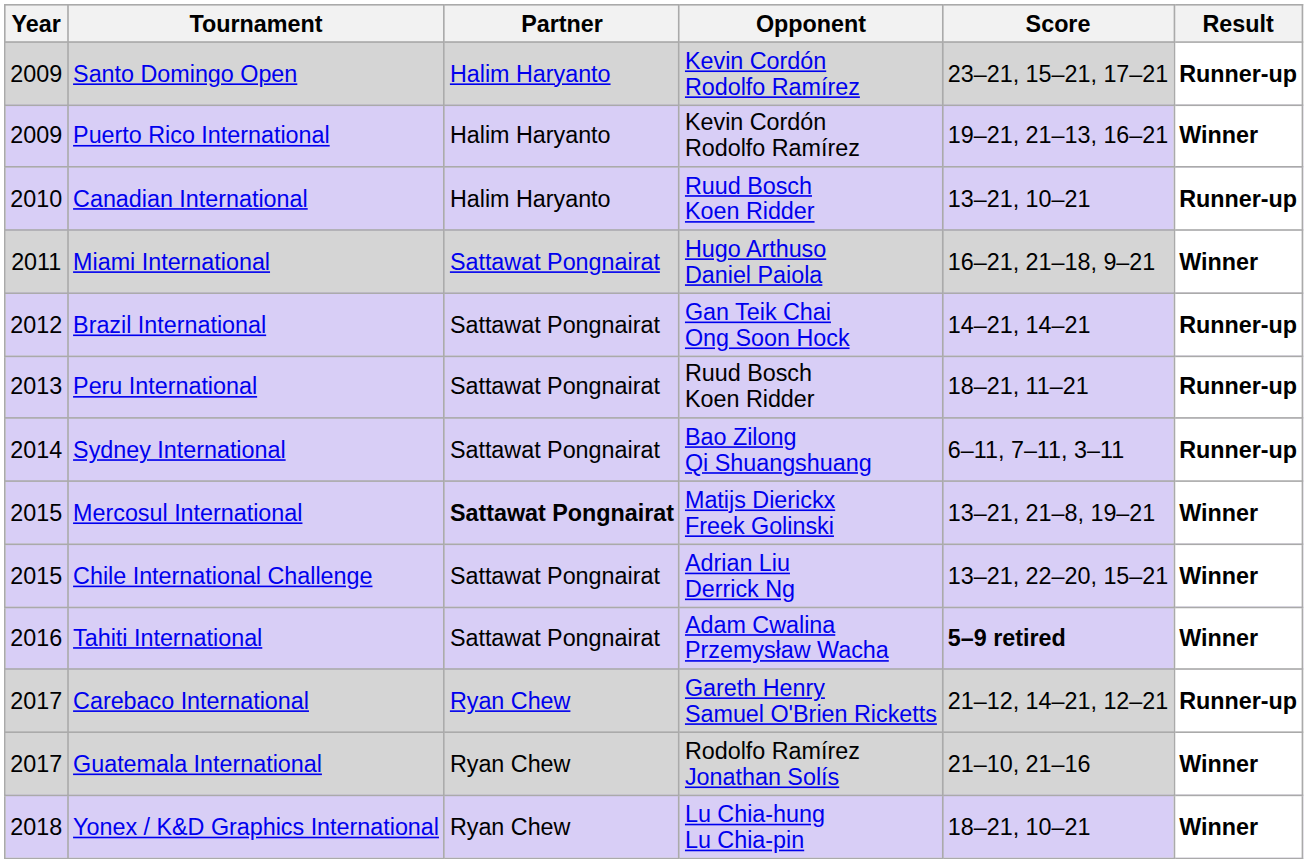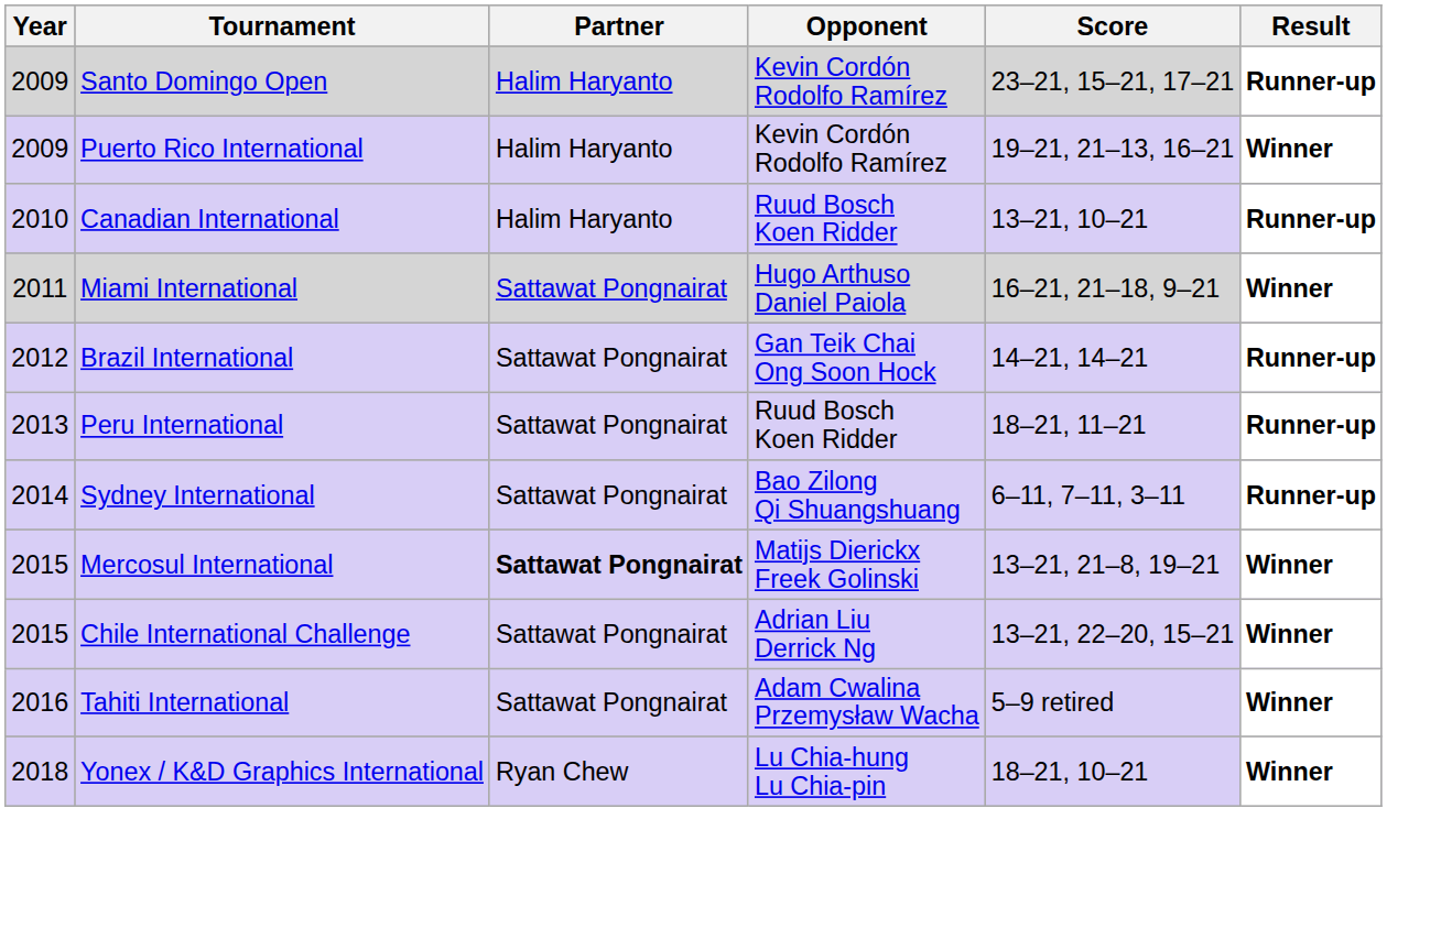Tahiti International | Score: bold -> normal
- row: 2017 | Carebaco International | Ryan Chew | Gareth Henry Samuel O'Brien Ricketts | 21–12, 14–21, 12–21 | Runner-up
- row: 2017 | Guatemala International | Ryan Chew | Rodolfo Ramírez Jonathan Solís | 21–10, 21–16 | Winner
